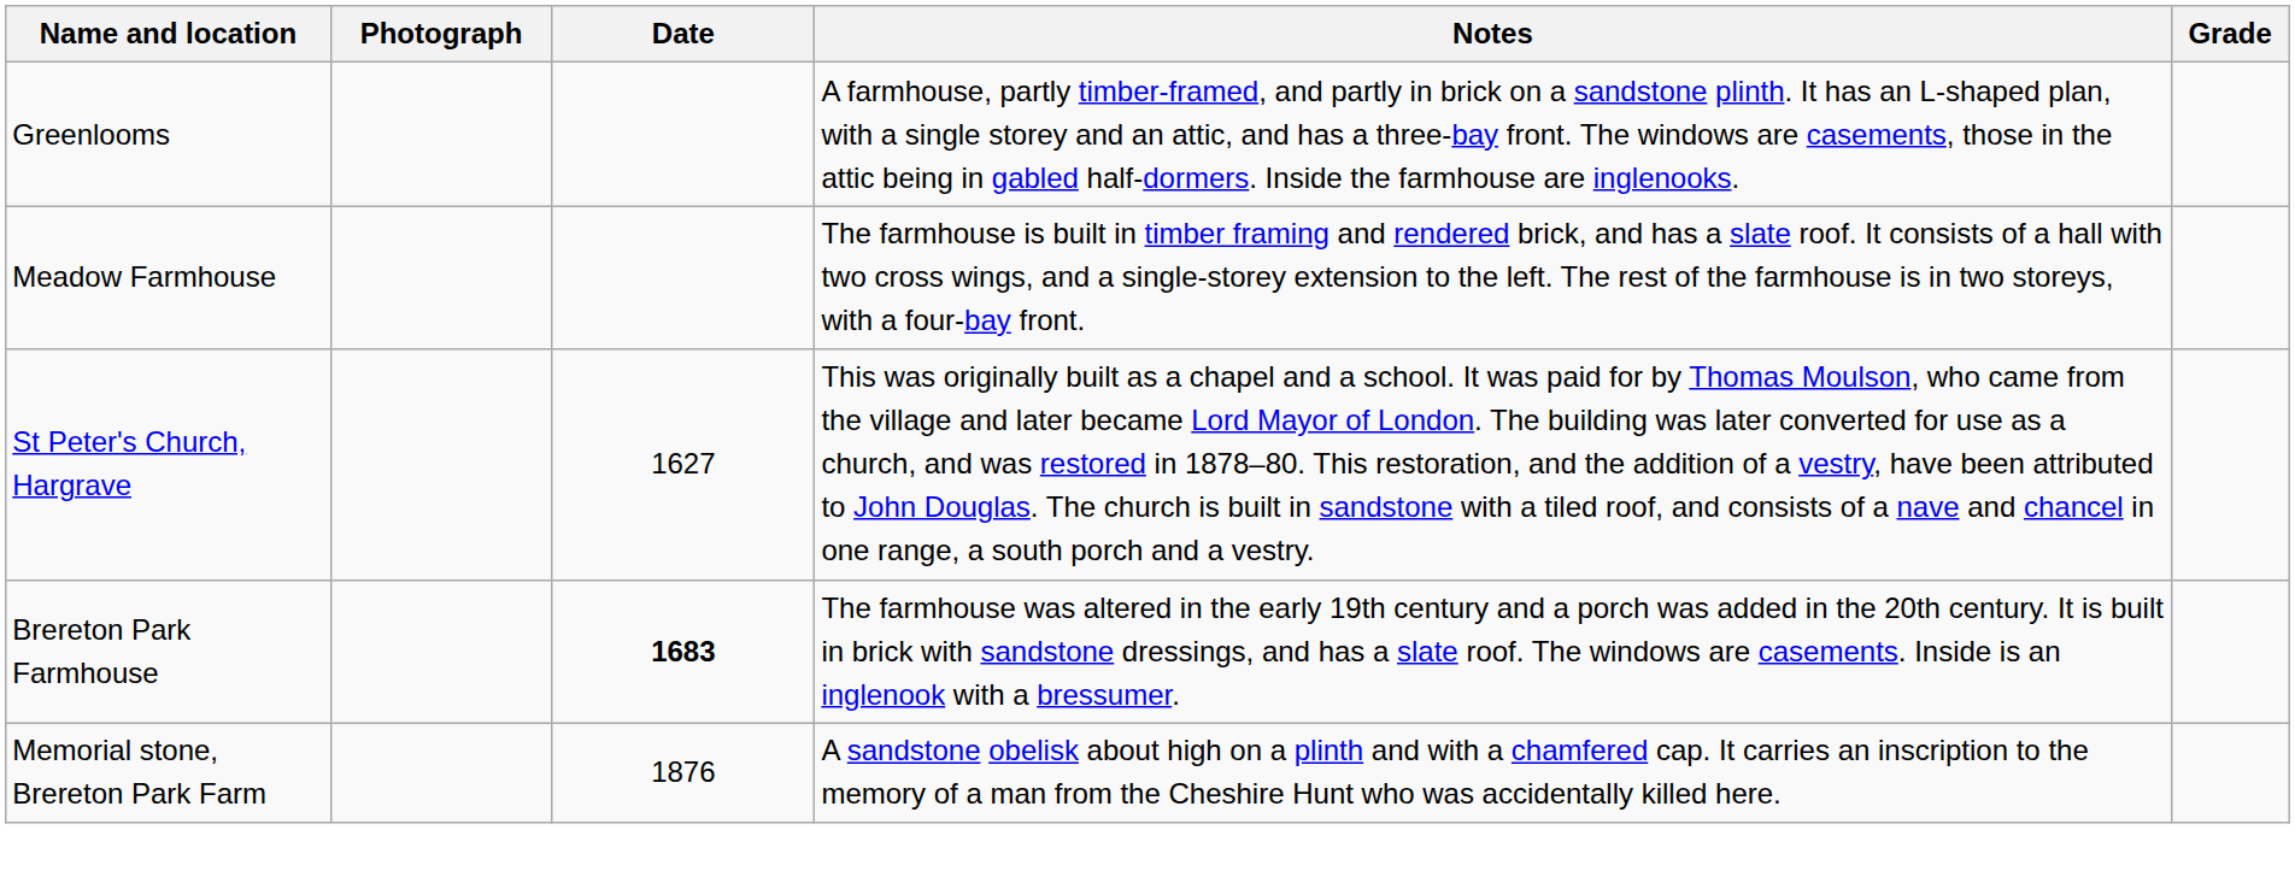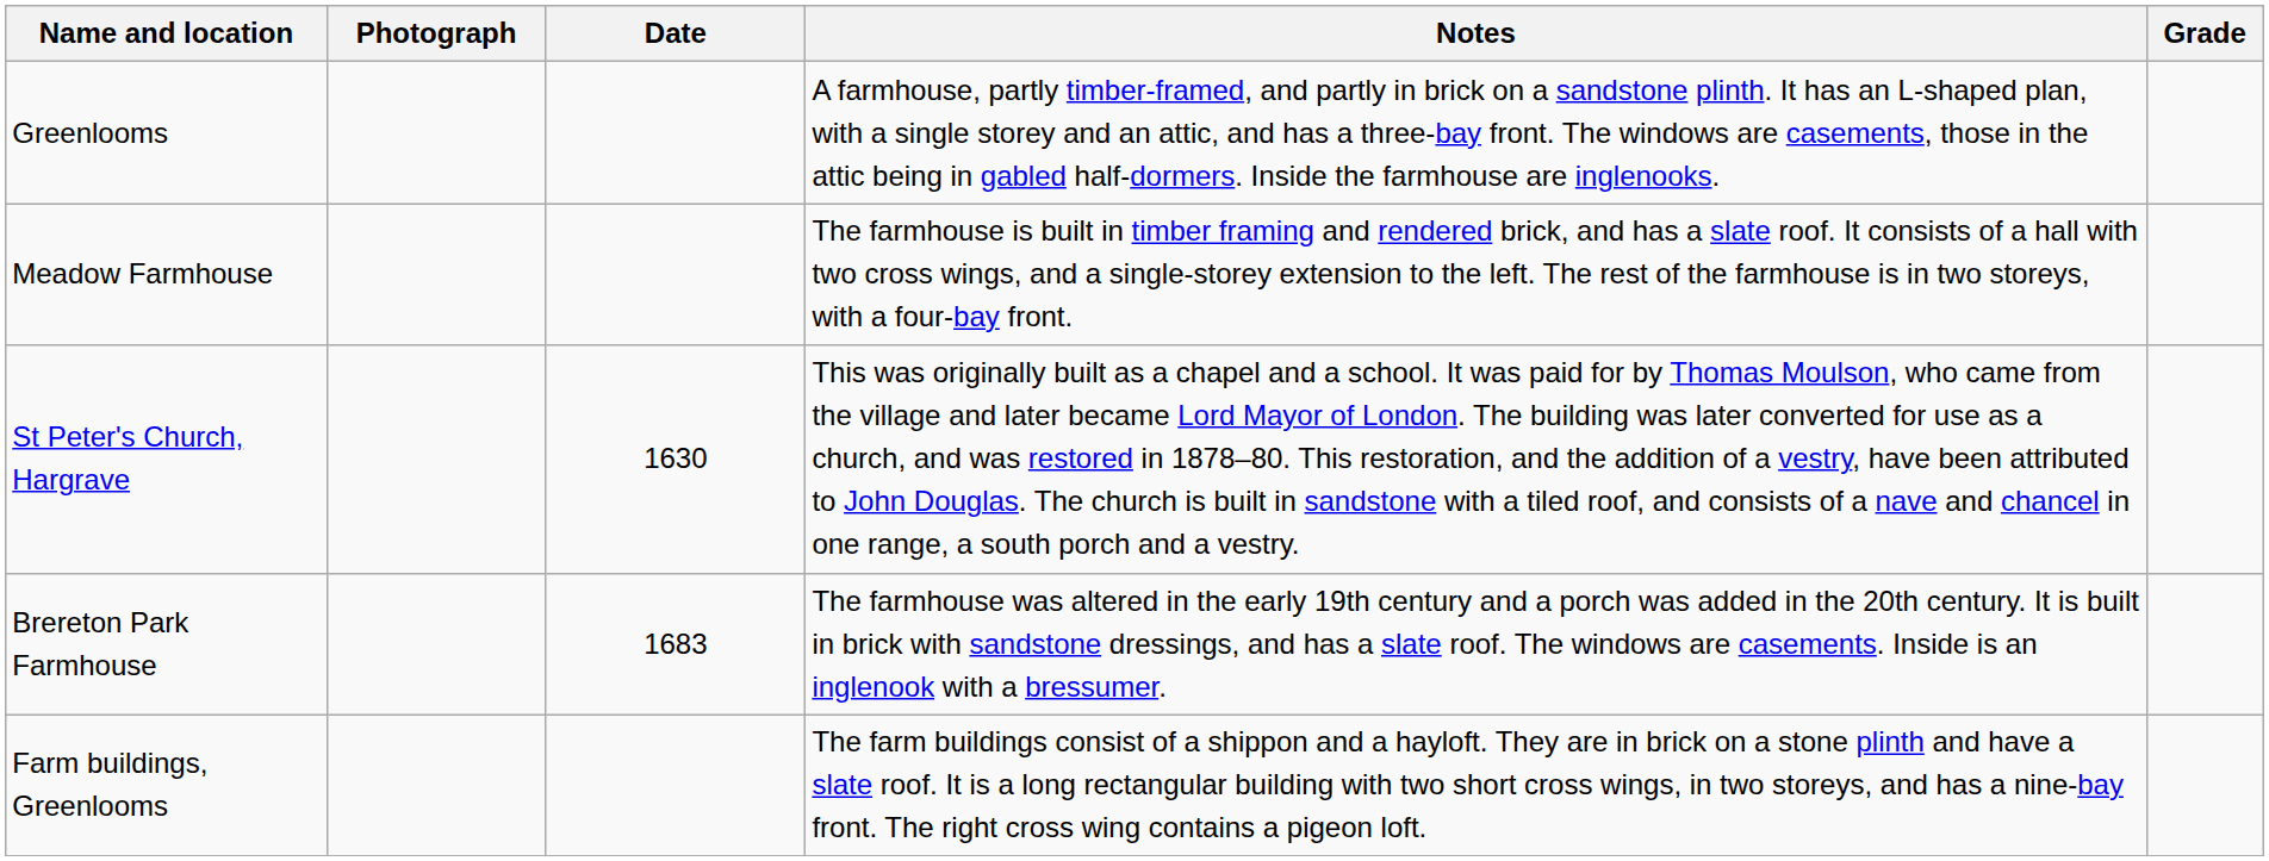St Peter's Church, Hargrave | Date: 1627 -> 1630
Brereton Park Farmhouse | Date: bold -> normal
+ row: Farm buildings, Greenlooms | The farm buildings consist of a shippon and a hayloft. They are in brick on a stone plinth and have a slate roof. It is a long rectangular building with two short cross wings, in two storeys, and has a nine-bay front. The right cross wing contains a pigeon loft.
- row: Memorial stone, Brereton Park Farm | 1876 | A sandstone obelisk about high on a plinth and with a chamfered cap. It carries an inscription to the memory of a man from the Cheshire Hunt who was accidentally killed here.
